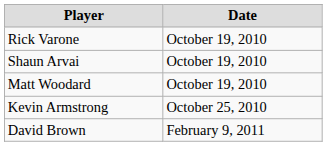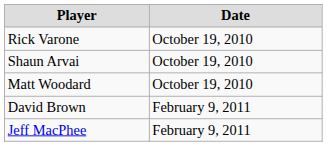- row: Kevin Armstrong | October 25, 2010
+ row: Jeff MacPhee | February 9, 2011
